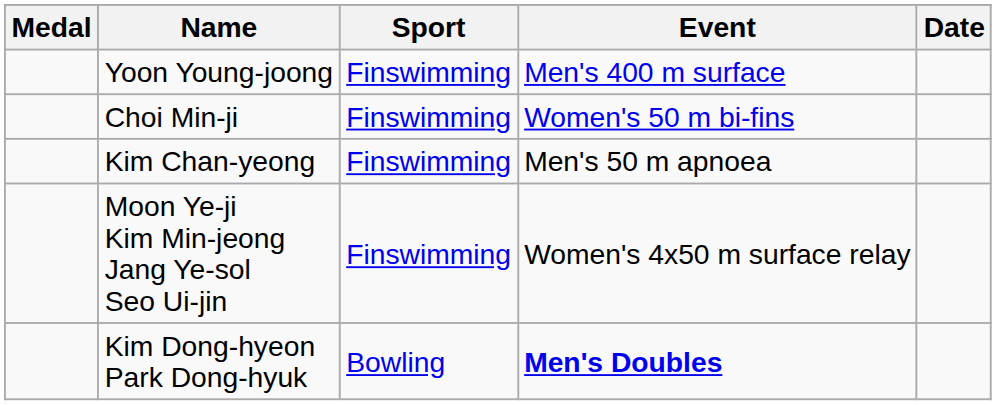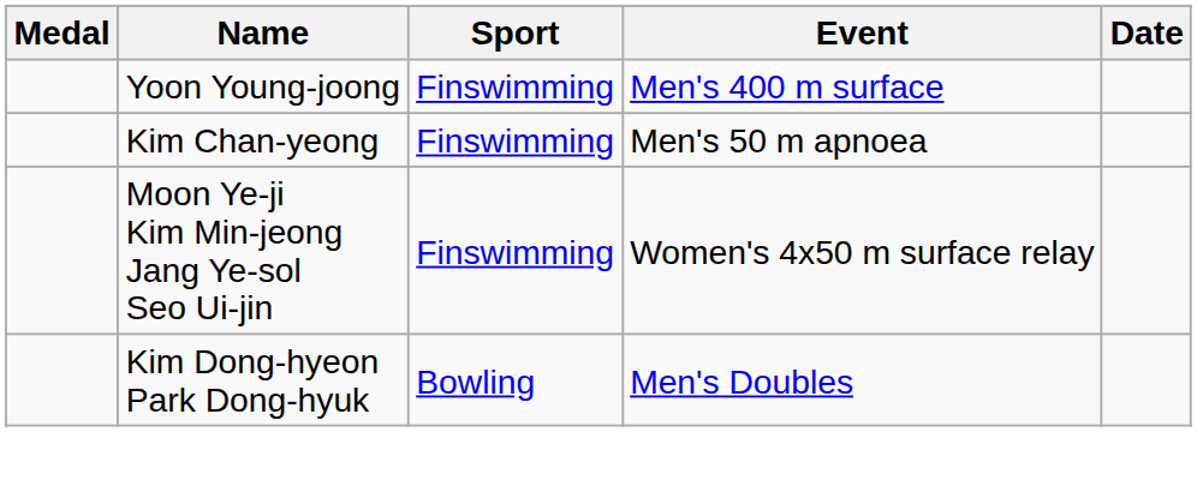- row: Choi Min-ji | Finswimming | Women's 50 m bi-fins
Kim Dong-hyeon Park Dong-hyuk | Event: bold -> normal
